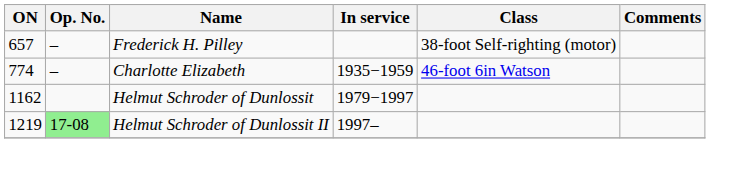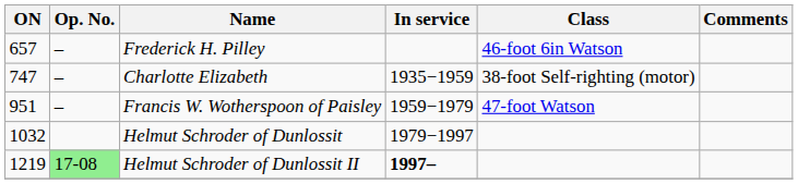Frederick H. Pilley | Class: 38-foot Self-righting (motor) -> 46-foot 6in Watson
Charlotte Elizabeth | ON: 774 -> 747
Charlotte Elizabeth | Class: 46-foot 6in Watson -> 38-foot Self-righting (motor)
+ row: 951 | – | Francis W. Wotherspoon of Paisley | 1959−1979 | 47-foot Watson
Helmut Schroder of Dunlossit | ON: 1162 -> 1032
Helmut Schroder of Dunlossit II | In service: normal -> bold
